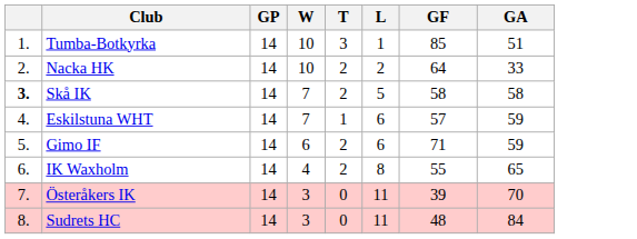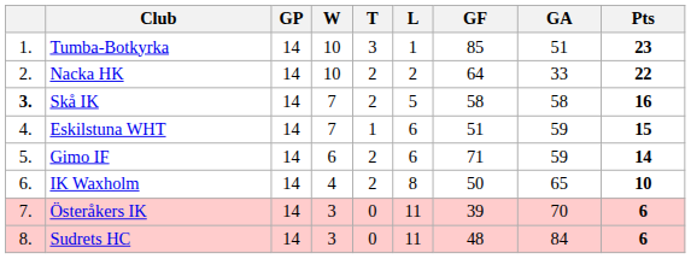+ column: Pts | 23 | 22 | 16 | 15 | 14 | 10 | 6 | 6
Eskilstuna WHT | GF: 57 -> 51
IK Waxholm | GF: 55 -> 50
